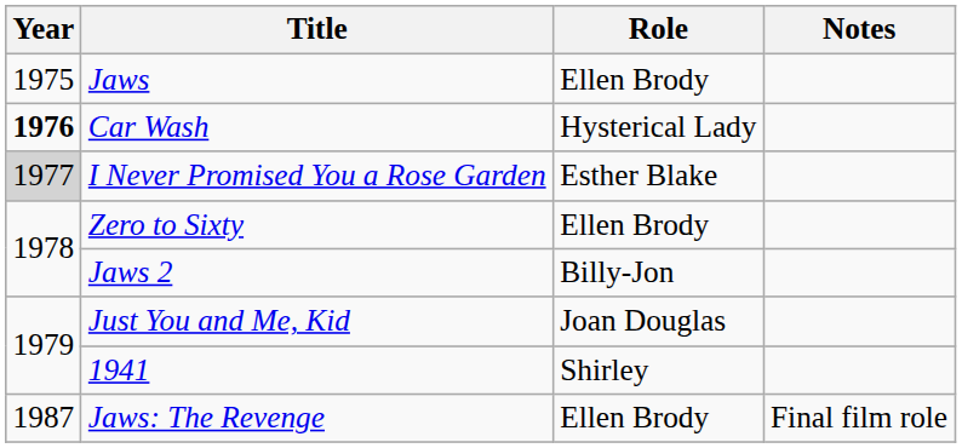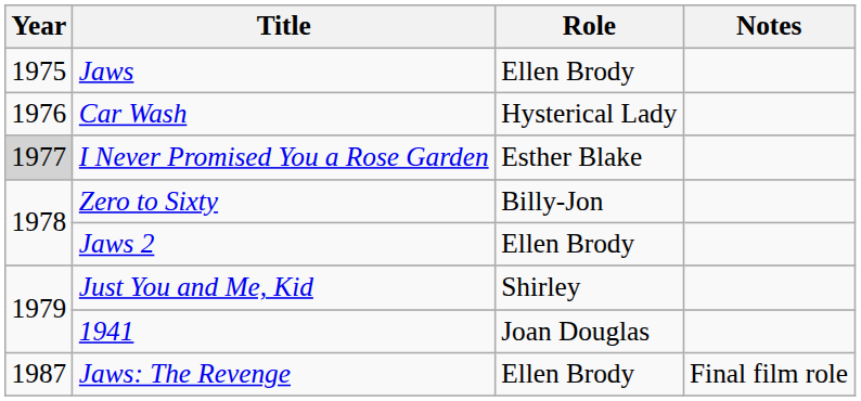Car Wash | Year: bold -> normal
Zero to Sixty | Role: Ellen Brody -> Billy-Jon
Jaws 2 | Role: Billy-Jon -> Ellen Brody
Just You and Me, Kid | Role: Joan Douglas -> Shirley
1941 | Role: Shirley -> Joan Douglas
